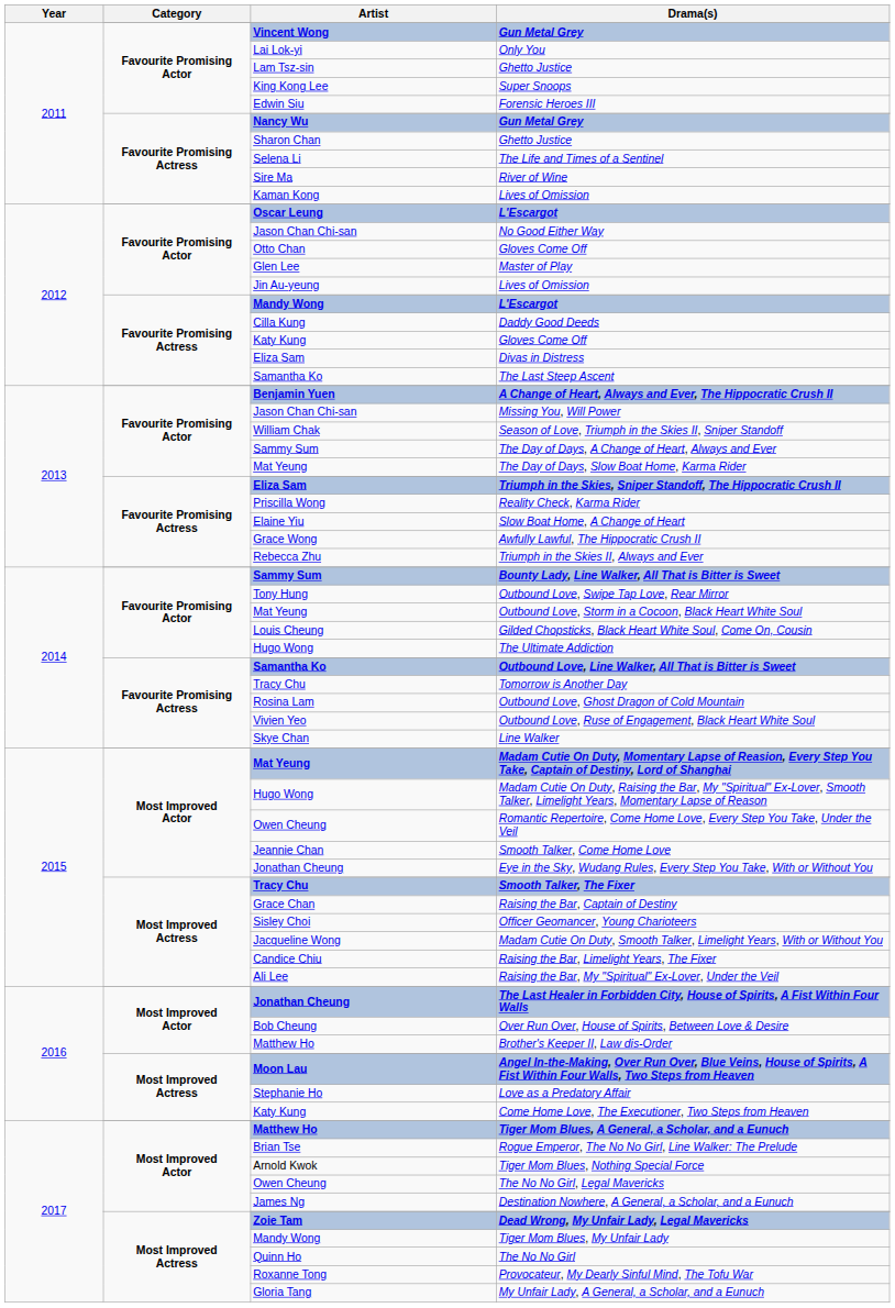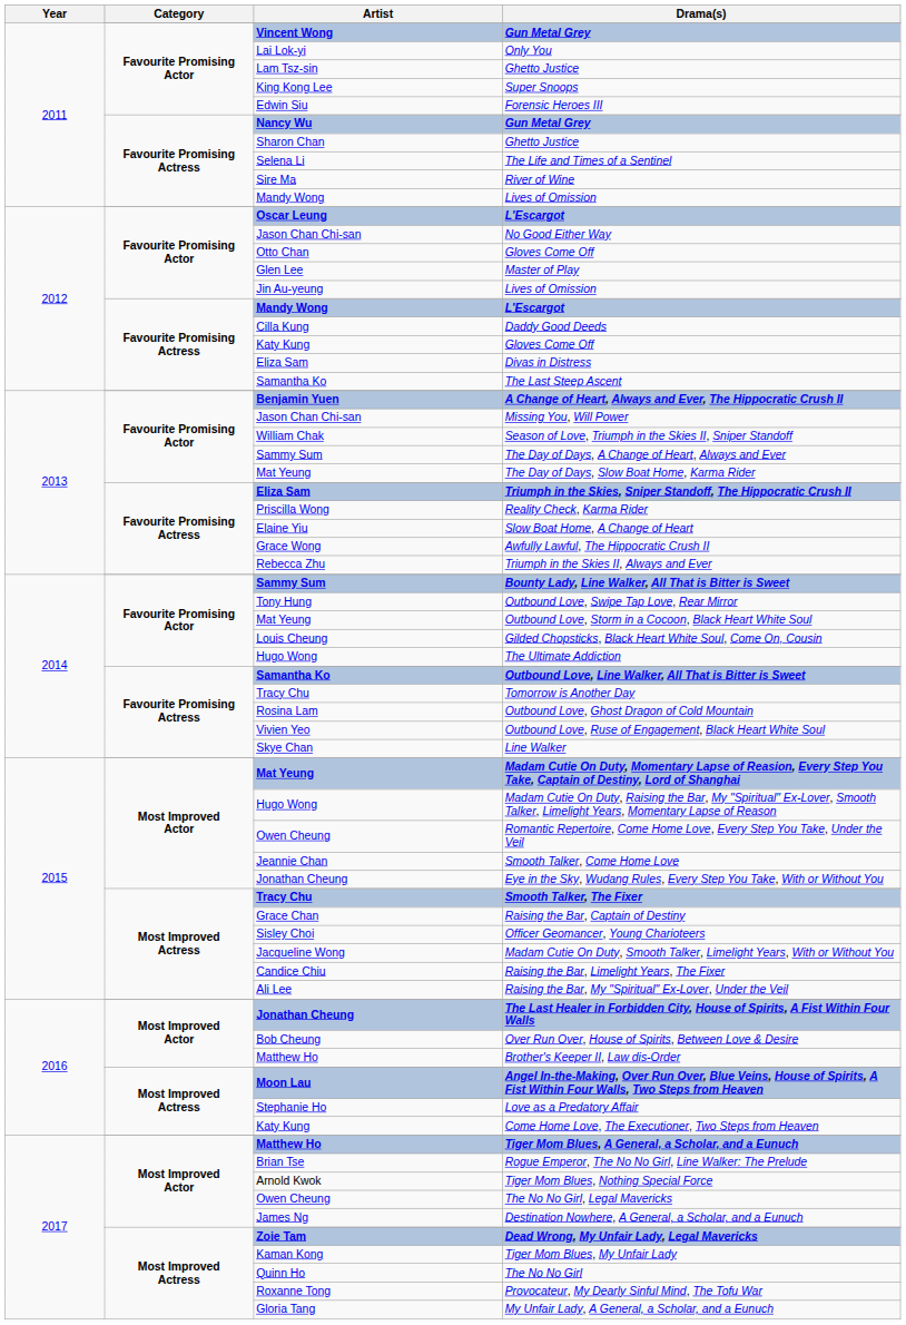Favourite Promising Actress / Lives of Omission | Artist: Kaman Kong -> Mandy Wong
Tiger Mom Blues, My Unfair Lady | Artist: Mandy Wong -> Kaman Kong
